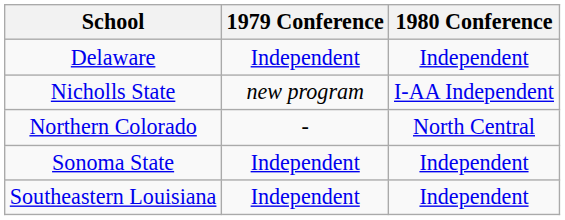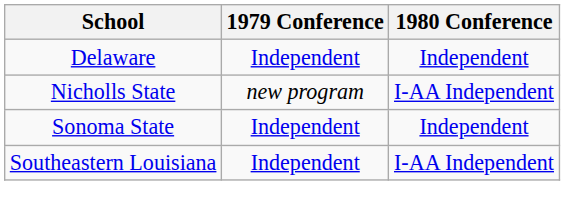- row: Northern Colorado | - | North Central
Southeastern Louisiana | 1980 Conference: Independent -> I-AA Independent
